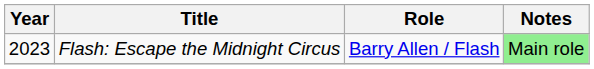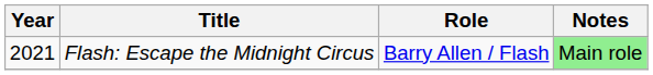Flash: Escape the Midnight Circus | Year: 2023 -> 2021
